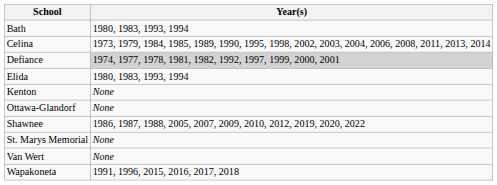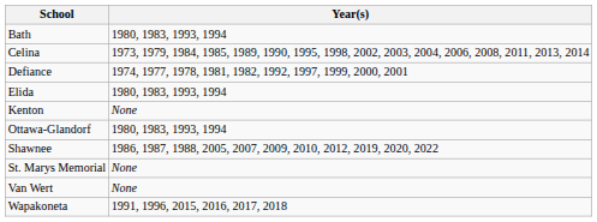Defiance | Year(s): lightgrey background -> no background
Ottawa-Glandorf | Year(s): None -> 1980, 1983, 1993, 1994
